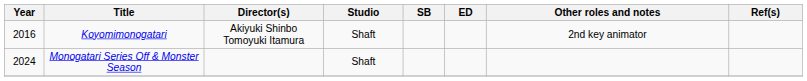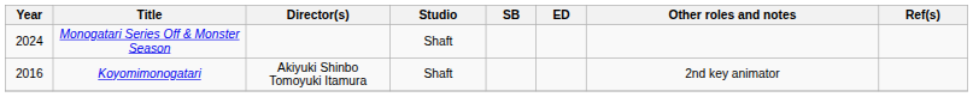rows swapped: Koyomimonogatari <-> Monogatari Series Off & Monster Season
